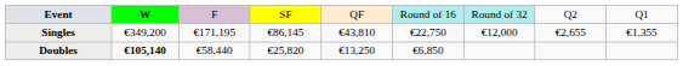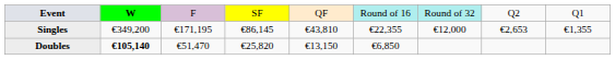Singles | column 6: €22,750 -> €22,355
Singles | column 8: €2,655 -> €2,653
Doubles | column 3: €58,440 -> €51,470
Doubles | column 5: €13,250 -> €13,150
